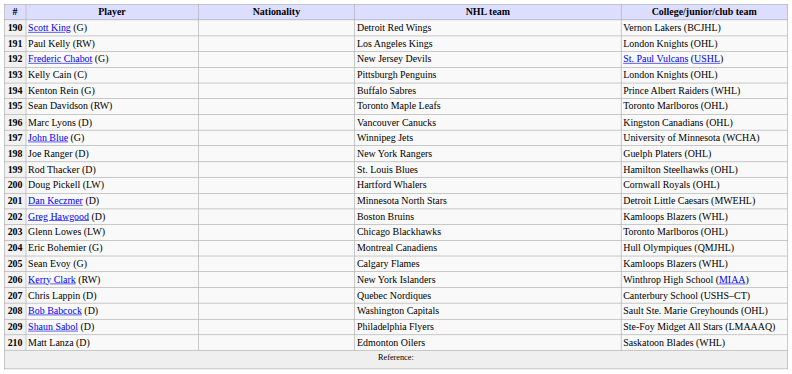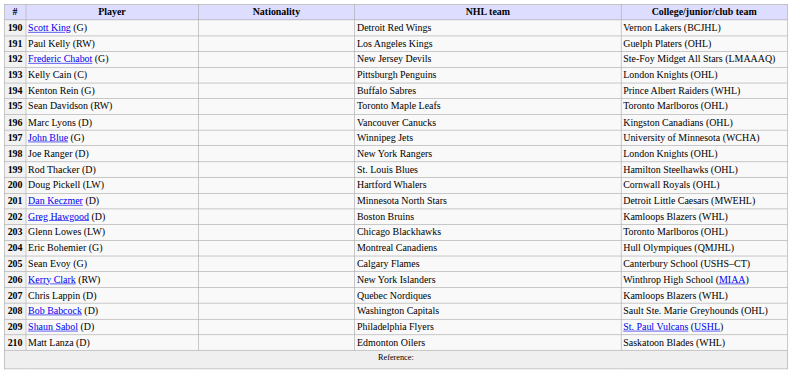191 | College/junior/club team: London Knights (OHL) -> Guelph Platers (OHL)
192 | College/junior/club team: St. Paul Vulcans (USHL) -> Ste-Foy Midget All Stars (LMAAAQ)
198 | College/junior/club team: Guelph Platers (OHL) -> London Knights (OHL)
205 | College/junior/club team: Kamloops Blazers (WHL) -> Canterbury School (USHS–CT)
207 | College/junior/club team: Canterbury School (USHS–CT) -> Kamloops Blazers (WHL)
209 | College/junior/club team: Ste-Foy Midget All Stars (LMAAAQ) -> St. Paul Vulcans (USHL)
